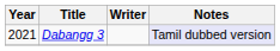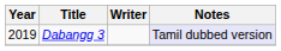Dabangg 3 | Year: 2021 -> 2019
